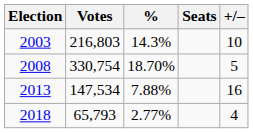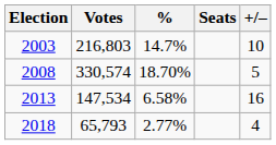2003 | %: 14.3% -> 14.7%
2008 | Votes: 330,754 -> 330,574
2013 | %: 7.88% -> 6.58%
